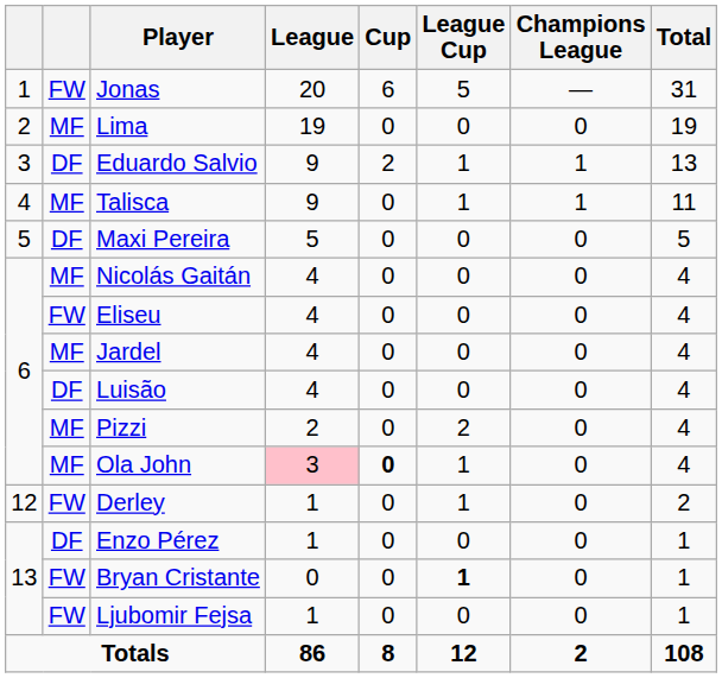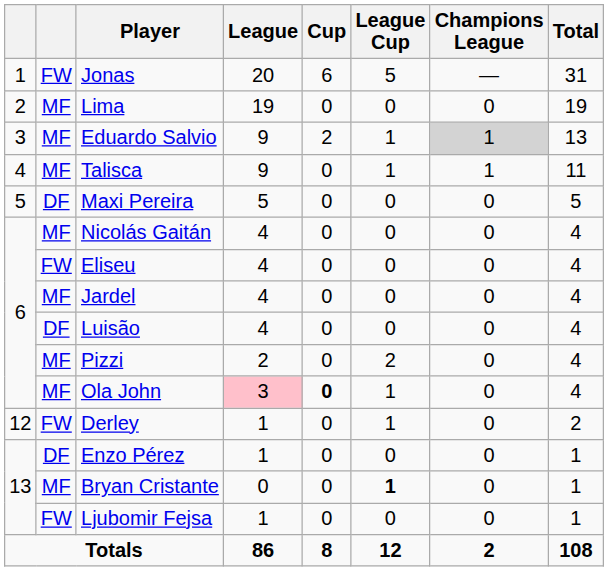Eduardo Salvio | column 2: DF -> MF
Eduardo Salvio | Champions League: no background -> lightgrey background
Bryan Cristante | column 2: FW -> MF
